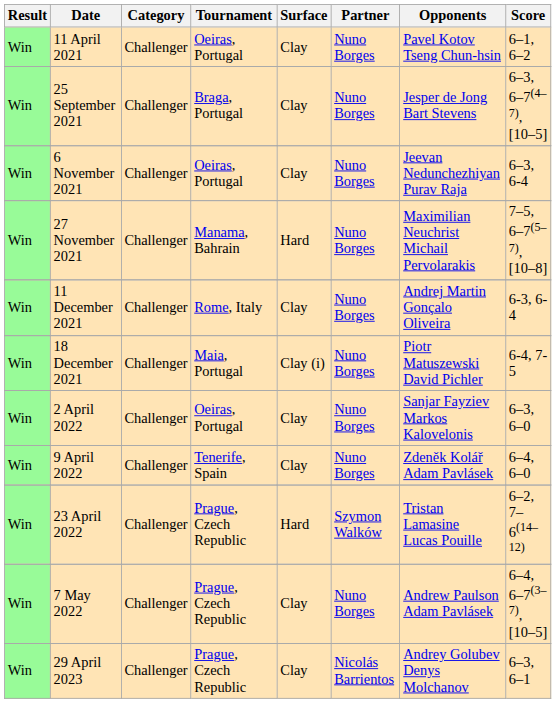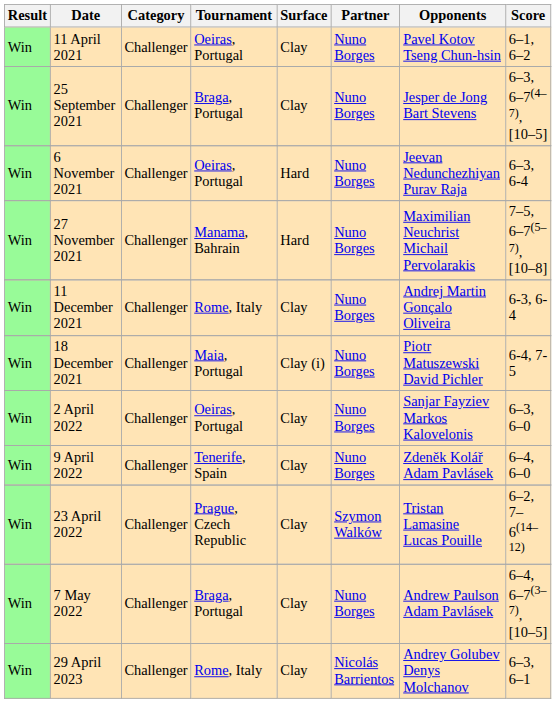6 November 2021 | Surface: Clay -> Hard
23 April 2022 | Surface: Hard -> Clay
7 May 2022 | Tournament: Prague, Czech Republic -> Braga, Portugal
29 April 2023 | Tournament: Prague, Czech Republic -> Rome, Italy
